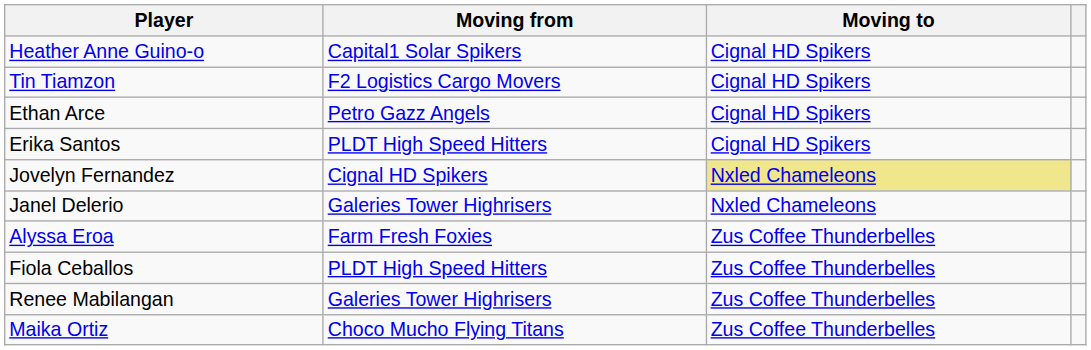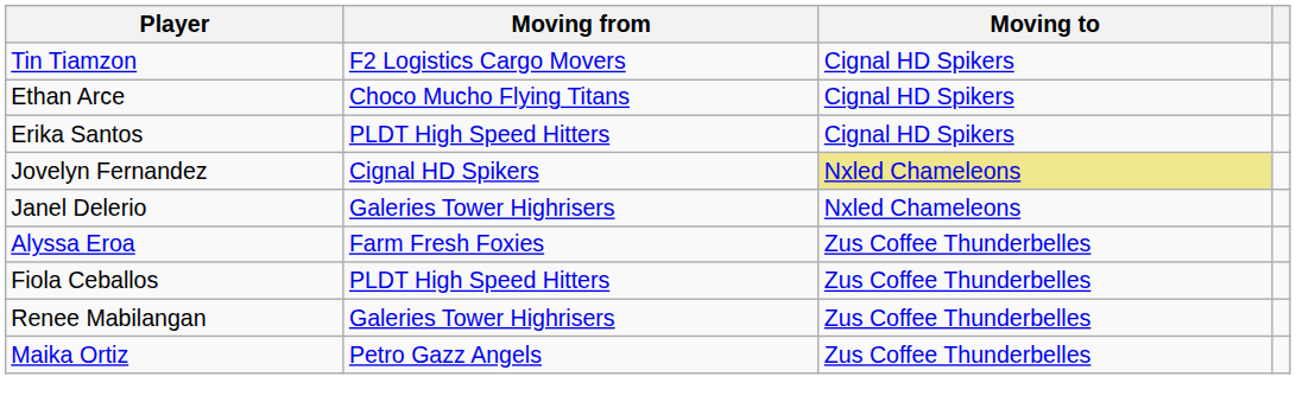- row: Heather Anne Guino-o | Capital1 Solar Spikers | Cignal HD Spikers
Ethan Arce | Moving from: Petro Gazz Angels -> Choco Mucho Flying Titans
Maika Ortiz | Moving from: Choco Mucho Flying Titans -> Petro Gazz Angels
